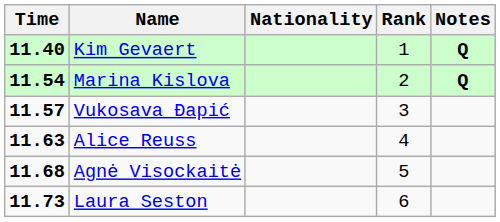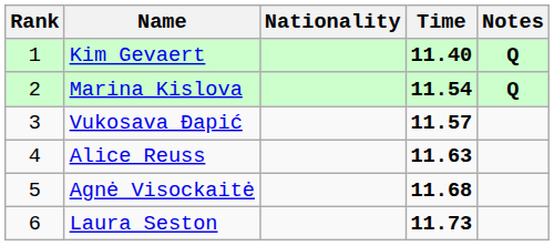columns swapped: Rank <-> Time
